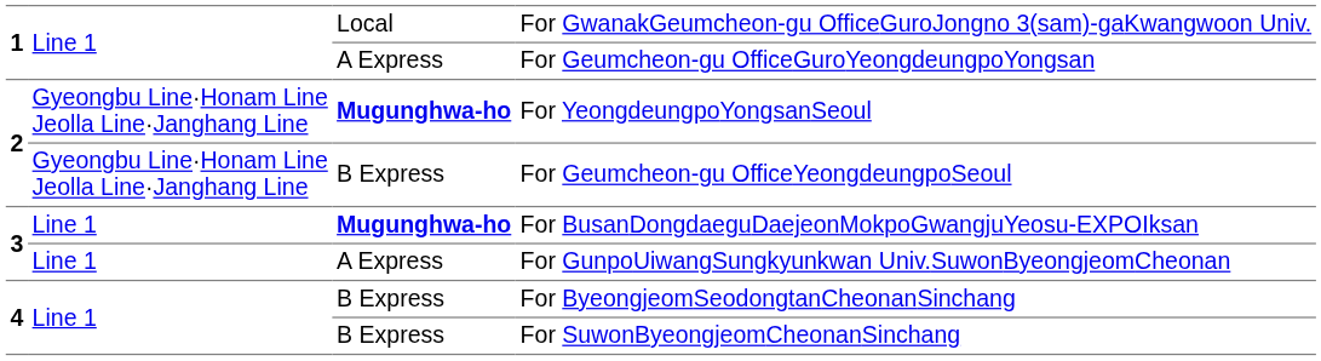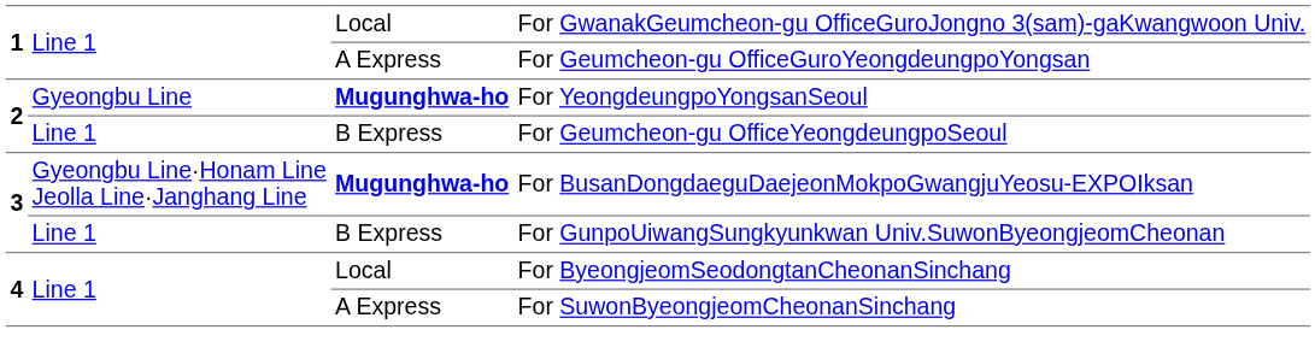For YeongdeungpoYongsanSeoul | column 2: Gyeongbu Line·Honam Line Jeolla Line·Janghang Line -> Gyeongbu Line
For Geumcheon-gu OfficeYeongdeungpoSeoul | column 2: Gyeongbu Line·Honam Line Jeolla Line·Janghang Line -> Line 1
For BusanDongdaeguDaejeonMokpoGwangjuYeosu-EXPOIksan | column 2: Line 1 -> Gyeongbu Line·Honam Line Jeolla Line·Janghang Line
For GunpoUiwangSungkyunkwan Univ.SuwonByeongjeomCheonan | column 3: A Express -> B Express
For ByeongjeomSeodongtanCheonanSinchang | column 3: B Express -> Local
For SuwonByeongjeomCheonanSinchang | column 3: B Express -> A Express
